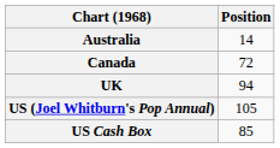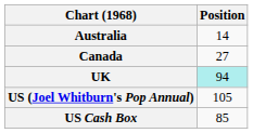Canada | Position: 72 -> 27
UK | Position: no background -> paleturquoise background
